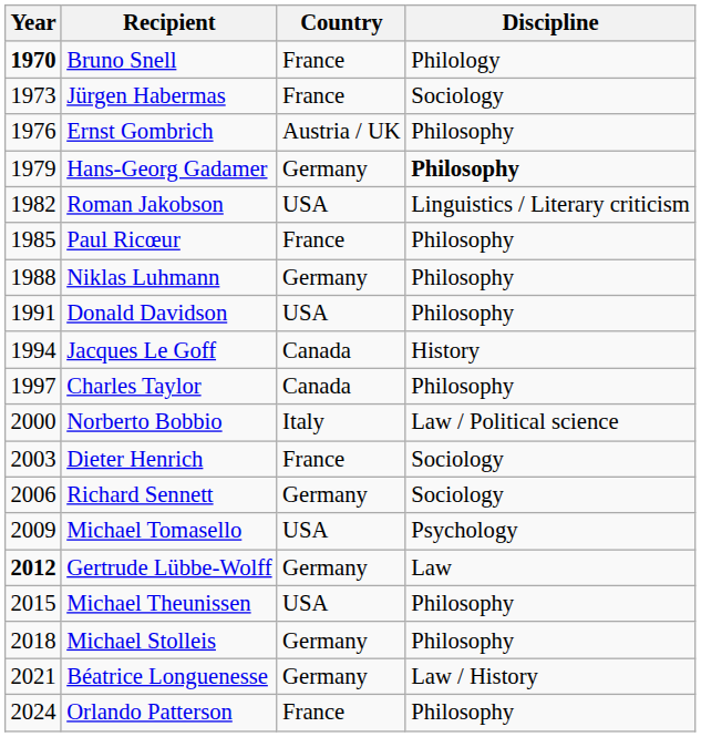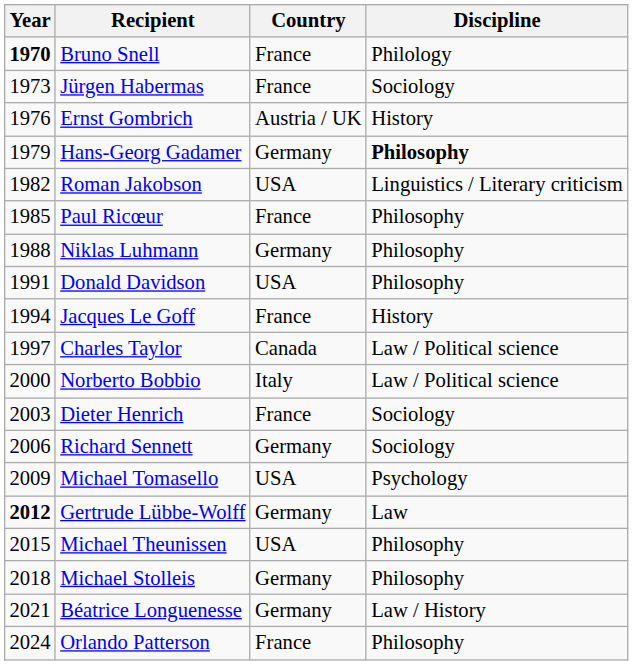Ernst Gombrich | Discipline: Philosophy -> History
Jacques Le Goff | Country: Canada -> France
Charles Taylor | Discipline: Philosophy -> Law / Political science
